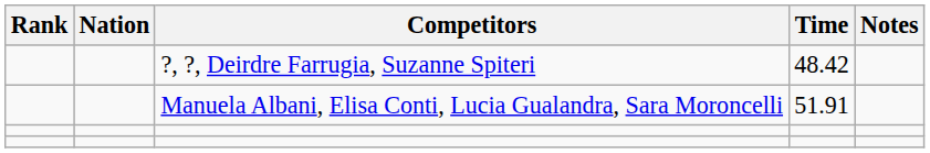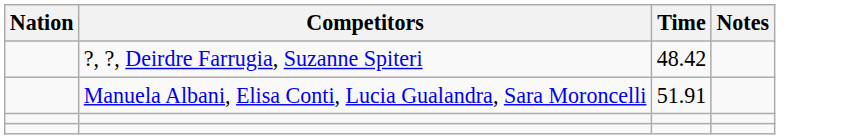- column: Rank
